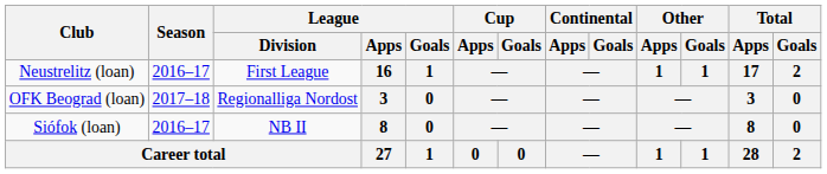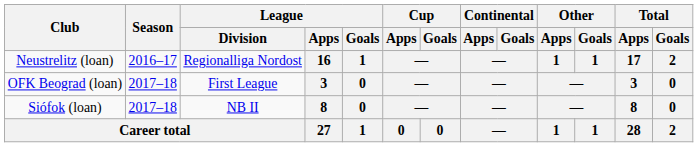Neustrelitz (loan) | League / Division: First League -> Regionalliga Nordost
OFK Beograd (loan) | League / Division: Regionalliga Nordost -> First League
Siófok (loan) | Season: 2016–17 -> 2017–18
